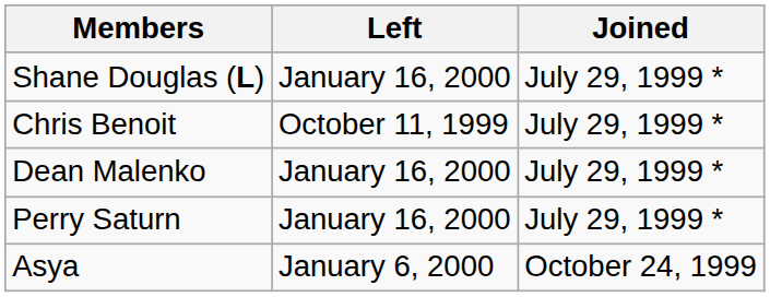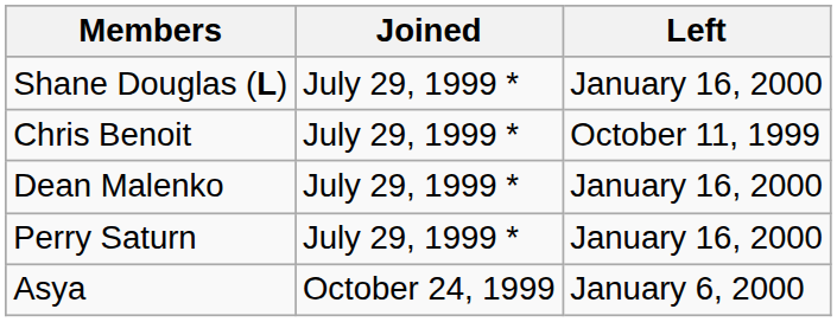columns swapped: Joined <-> Left
